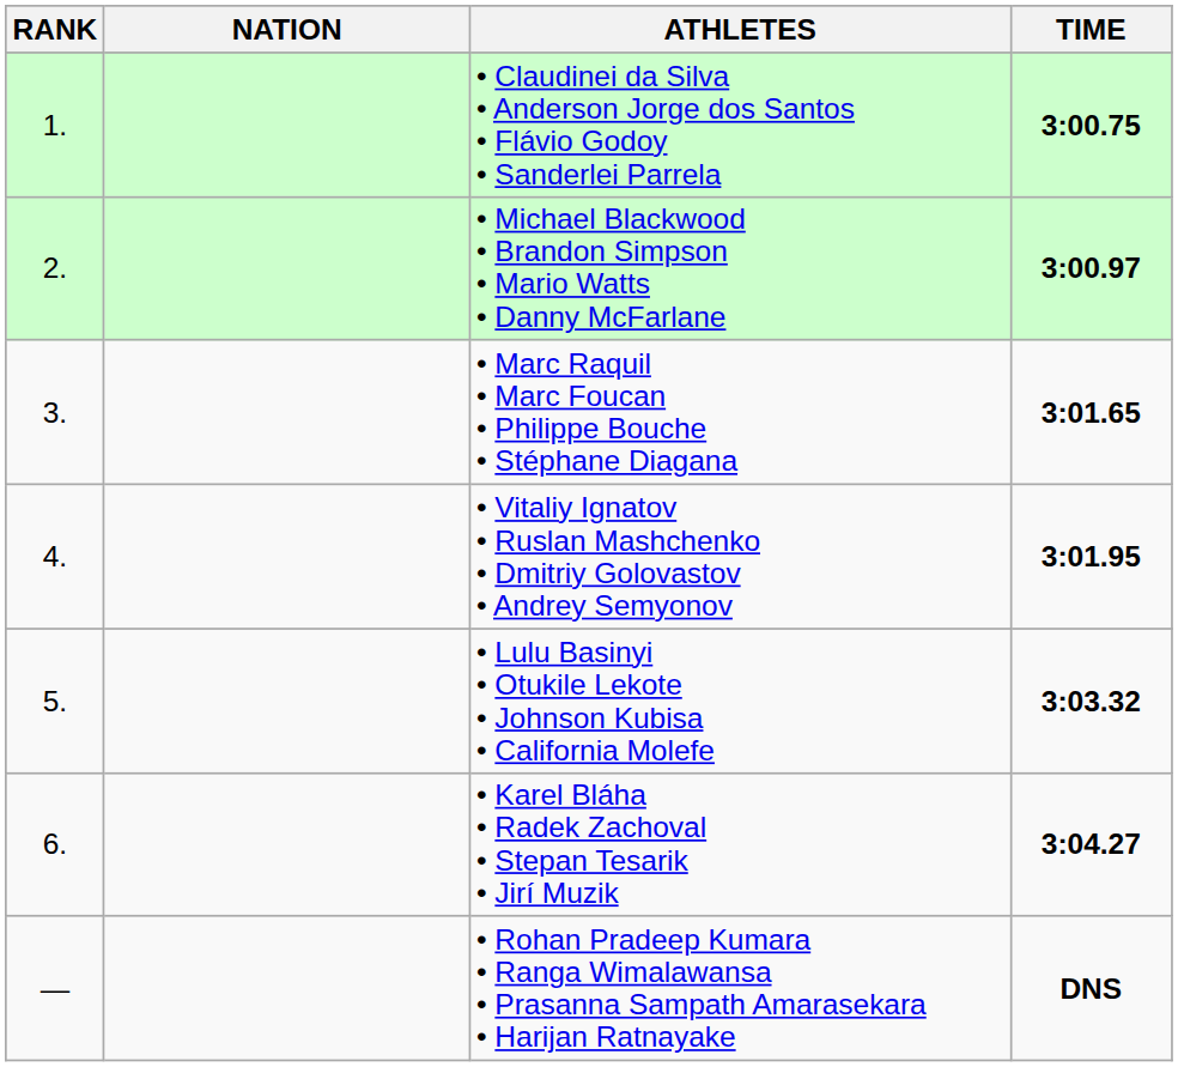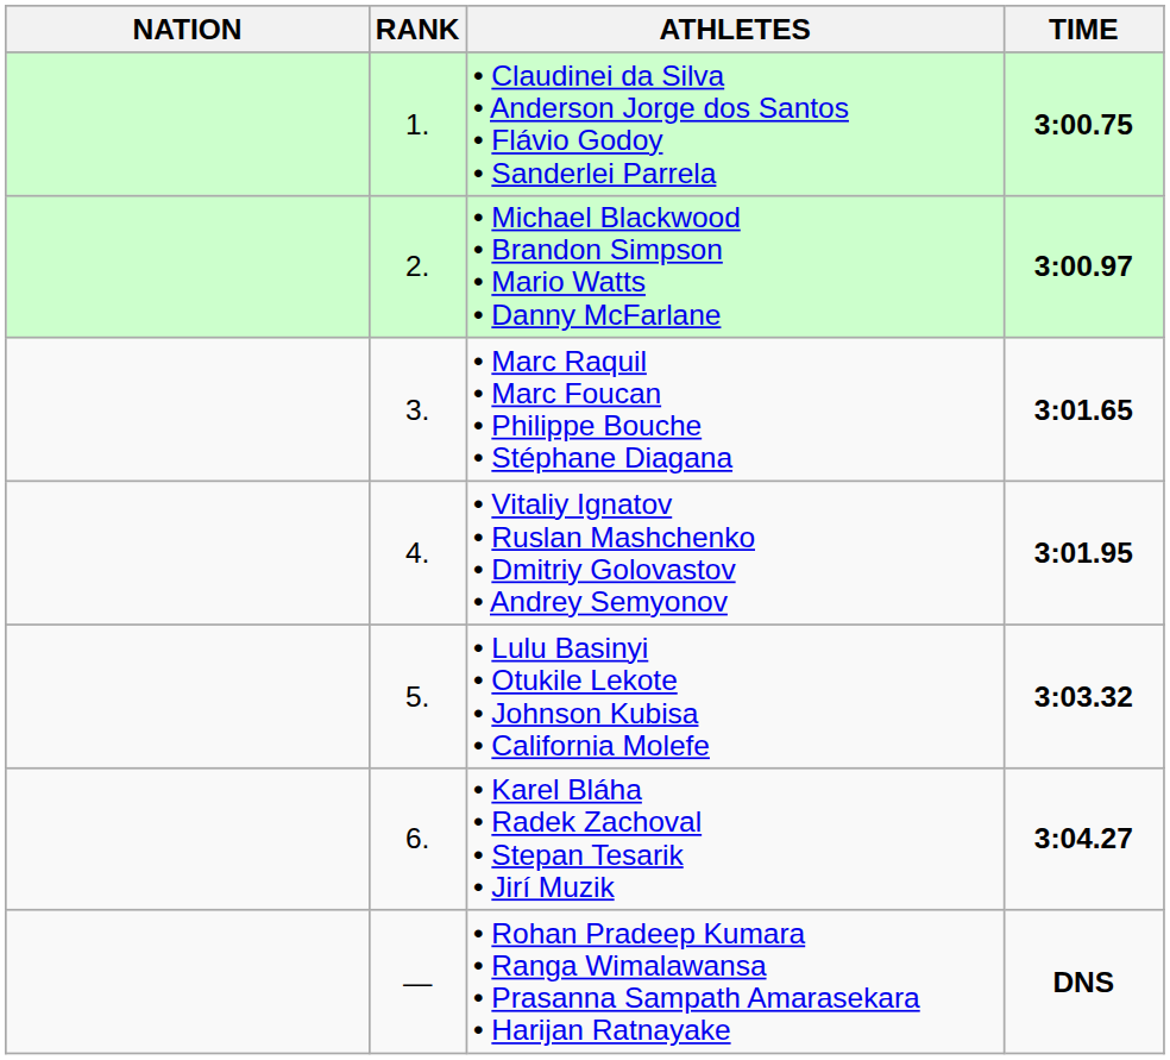columns swapped: RANK <-> NATION
